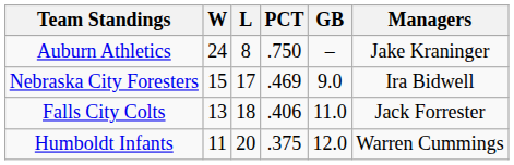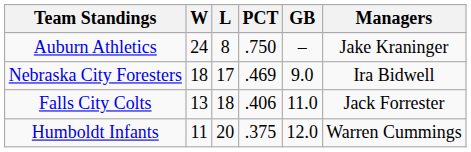Nebraska City Foresters | W: 15 -> 18
